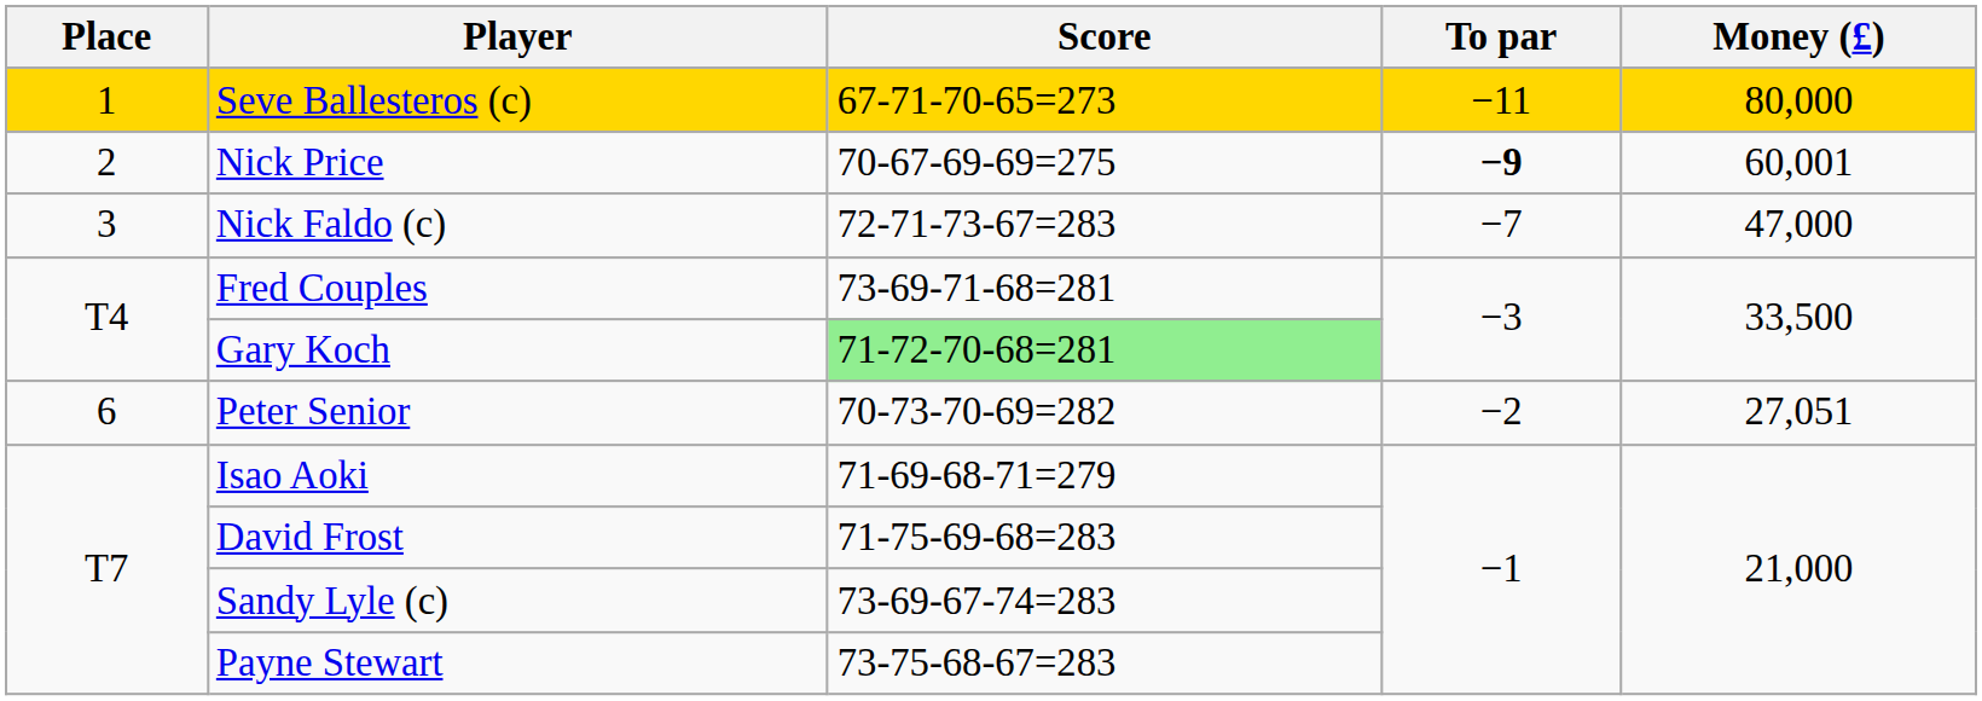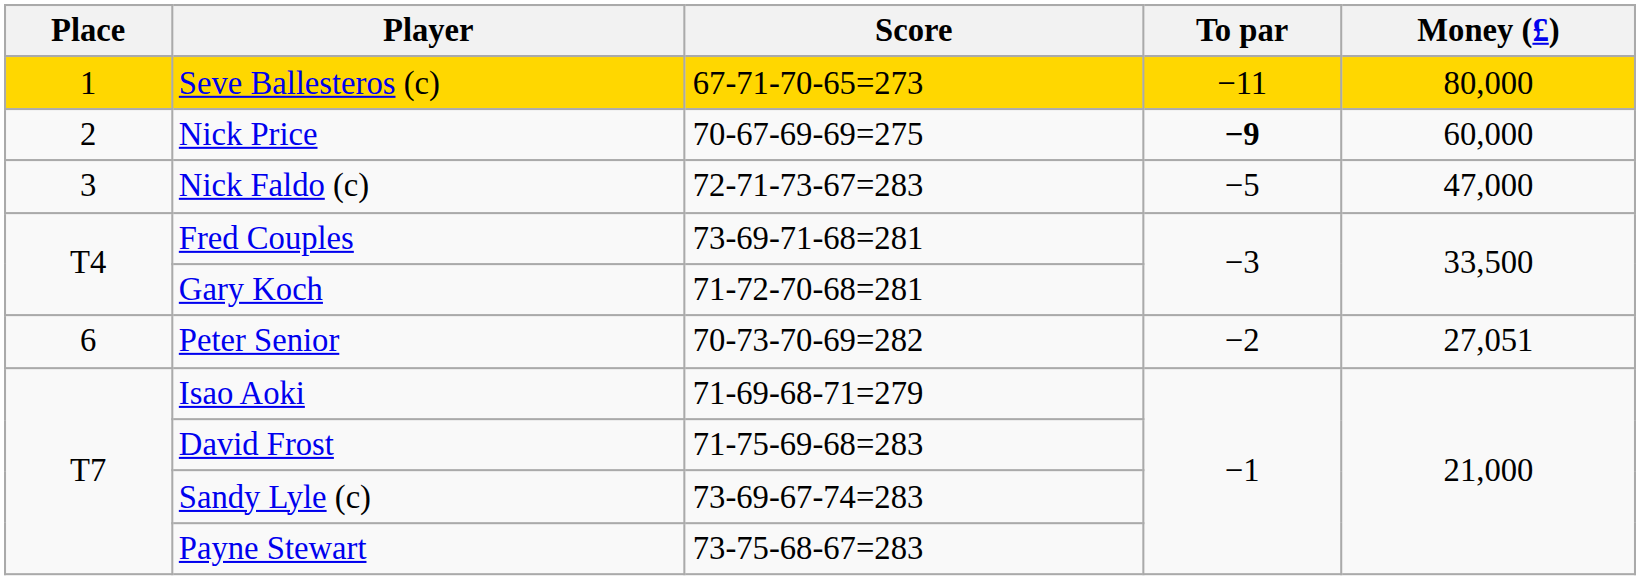Nick Price | Money (£): 60,001 -> 60,000
Nick Faldo (c) | To par: −7 -> −5
Gary Koch | Score: lightgreen background -> no background
